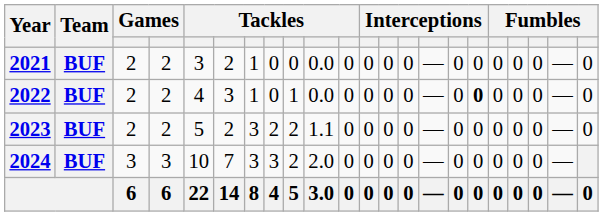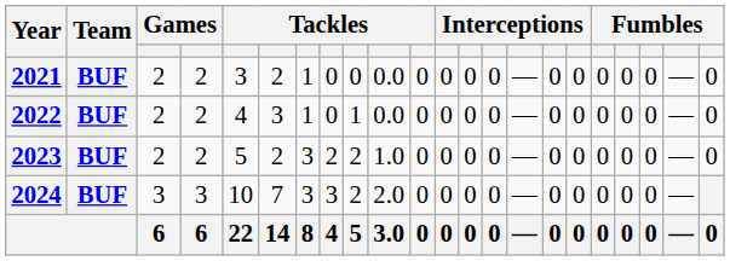2022 | column 17: bold -> normal
2023 | column 10: 1.1 -> 1.0
